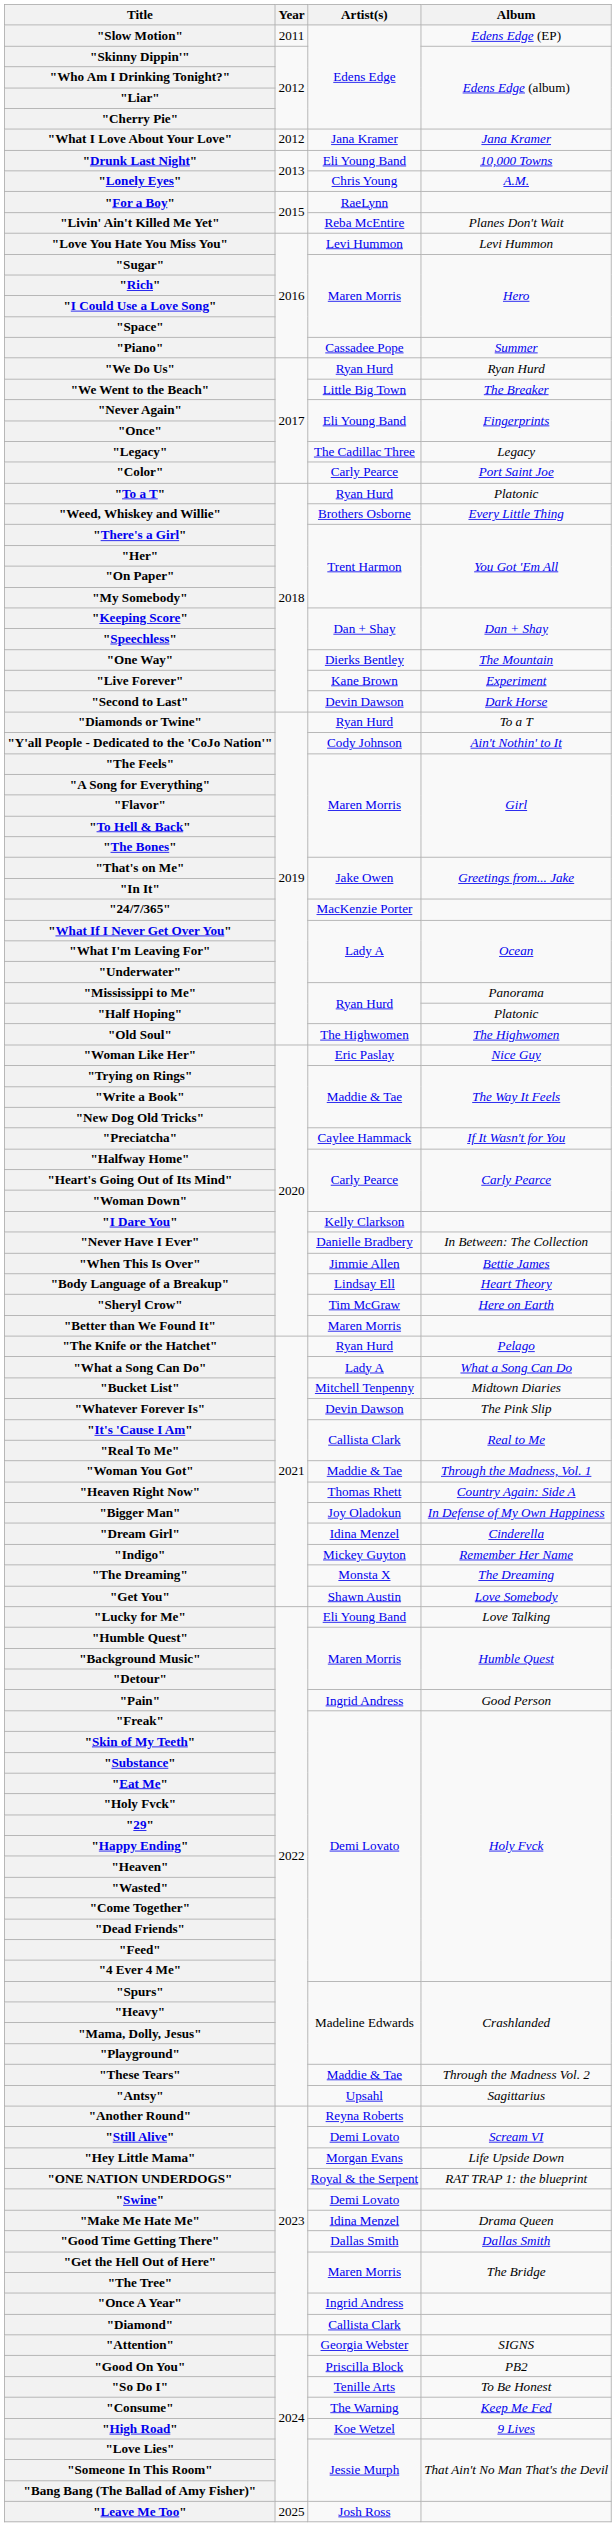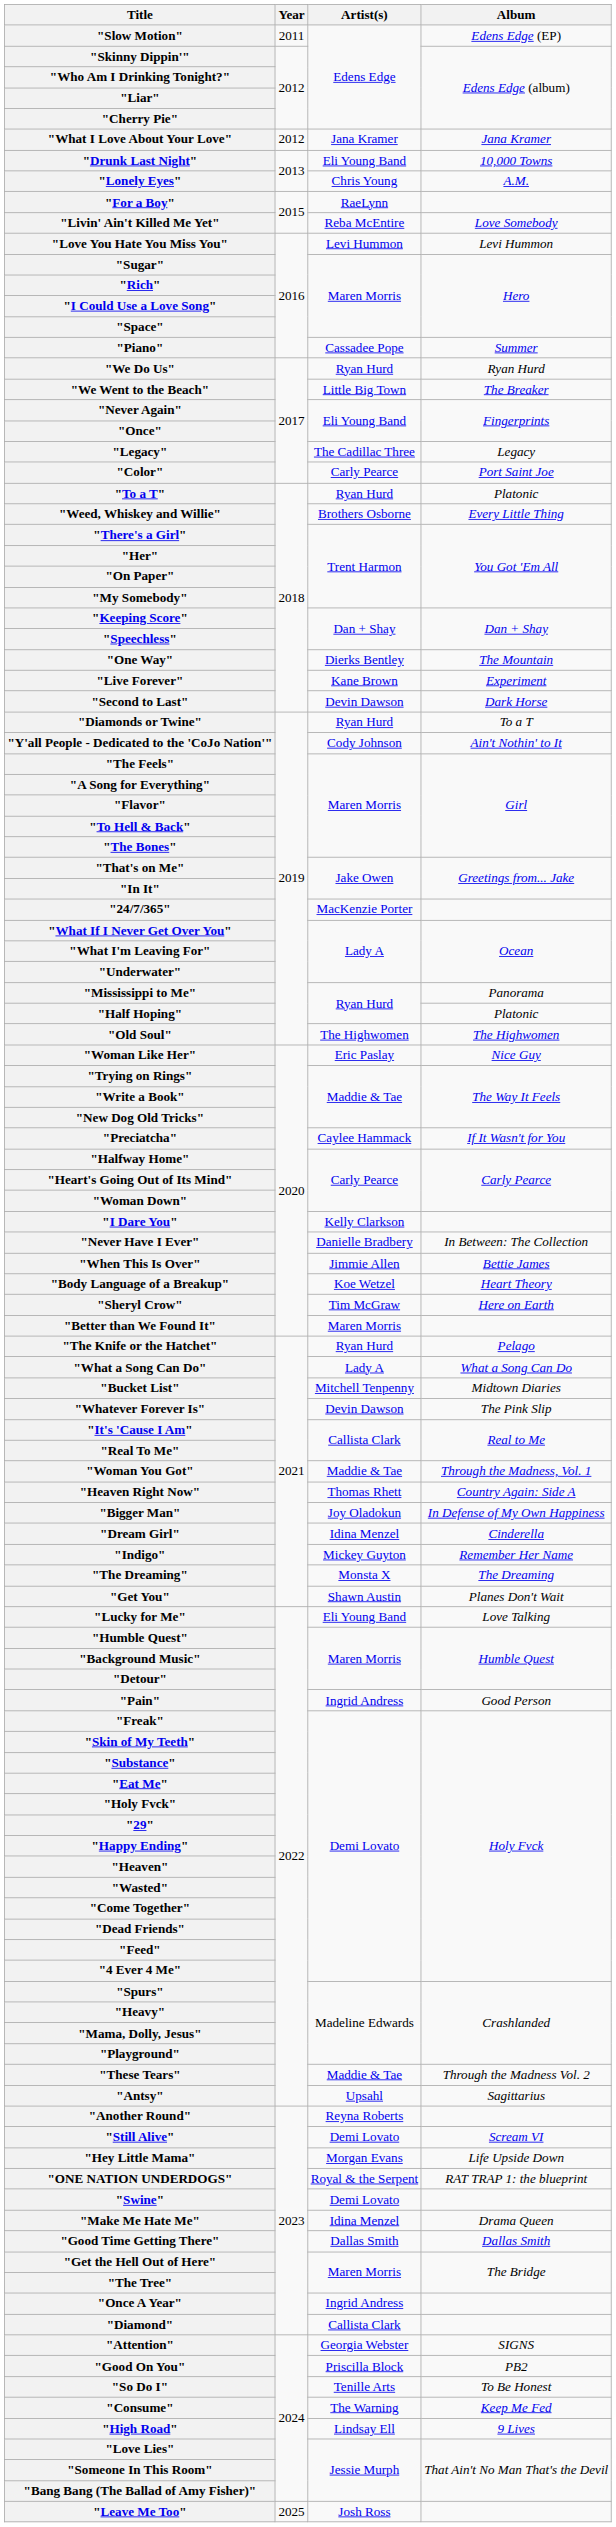"Livin' Ain't Killed Me Yet" | Album: Planes Don't Wait -> Love Somebody
"Body Language of a Breakup" | Artist(s): Lindsay Ell -> Koe Wetzel
"Get You" | Album: Love Somebody -> Planes Don't Wait
"High Road" | Artist(s): Koe Wetzel -> Lindsay Ell
